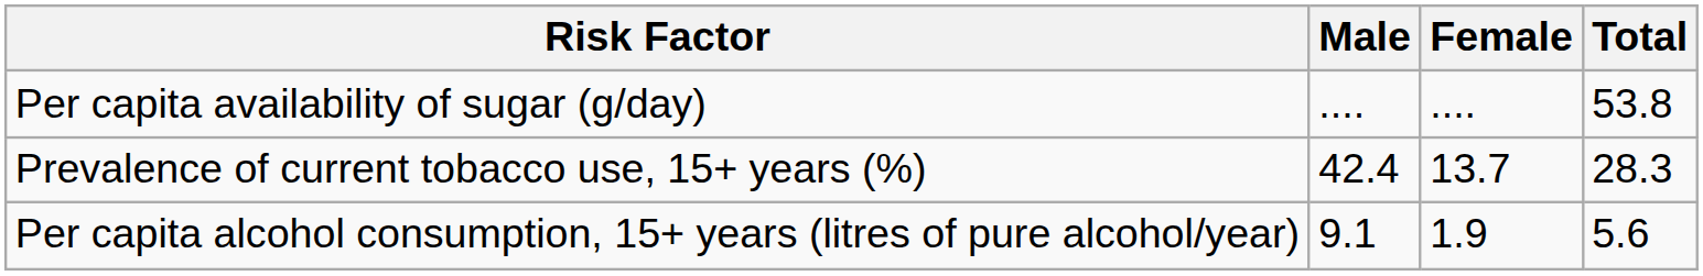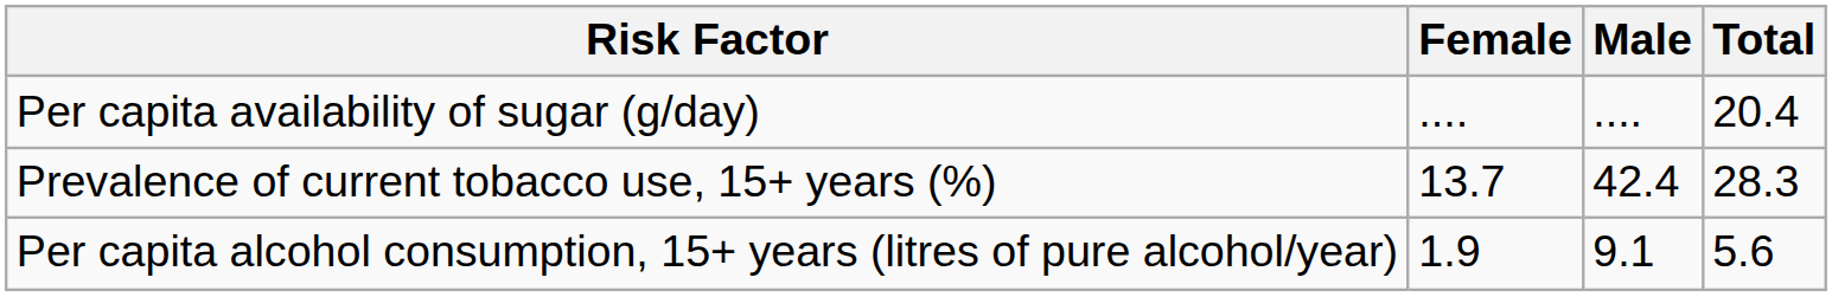columns swapped: Male <-> Female
Per capita availability of sugar (g/day) | Total: 53.8 -> 20.4
